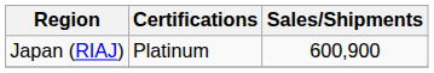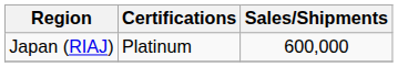Japan (RIAJ) | Sales/Shipments: 600,900 -> 600,000
